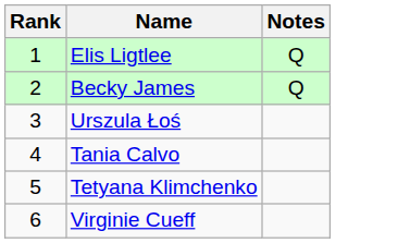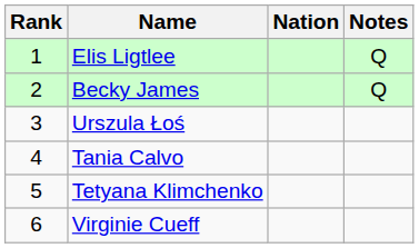+ column: Nation
